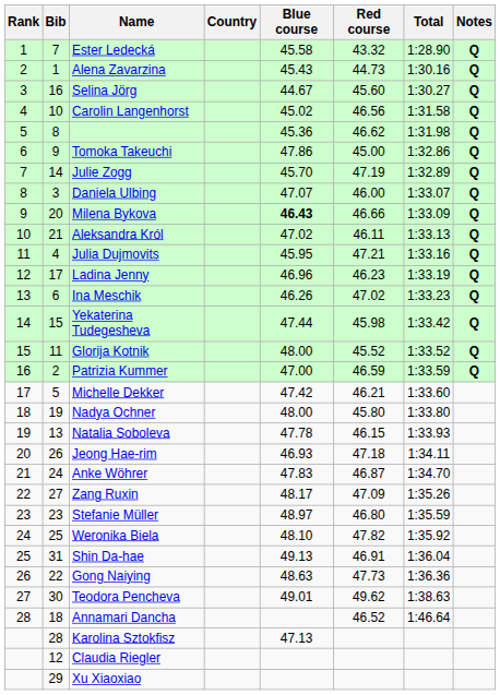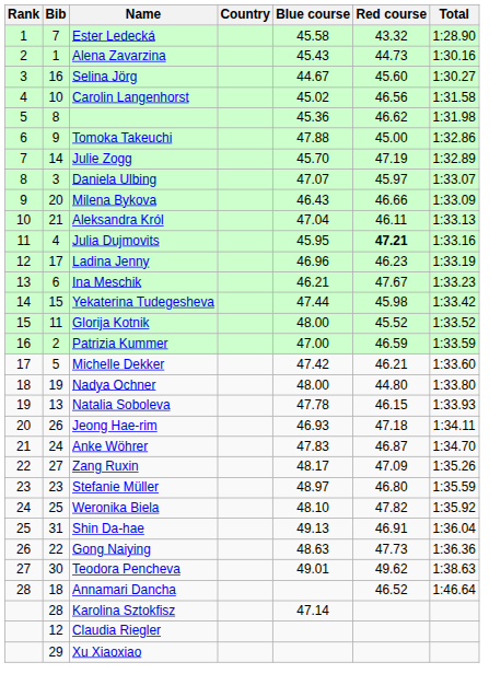- column: Notes | Q | Q | Q | Q | Q | Q | Q | Q | Q | Q | Q | Q | Q | Q | Q | Q
Tomoka Takeuchi | Blue course: 47.86 -> 47.88
Daniela Ulbing | Red course: 46.00 -> 45.97
Milena Bykova | Blue course: bold -> normal
Aleksandra Król | Blue course: 47.02 -> 47.04
Julia Dujmovits | Red course: normal -> bold
Ina Meschik | Blue course: 46.26 -> 46.21
Ina Meschik | Red course: 47.02 -> 47.67
Nadya Ochner | Red course: 45.80 -> 44.80
Karolina Sztokfisz | Blue course: 47.13 -> 47.14
